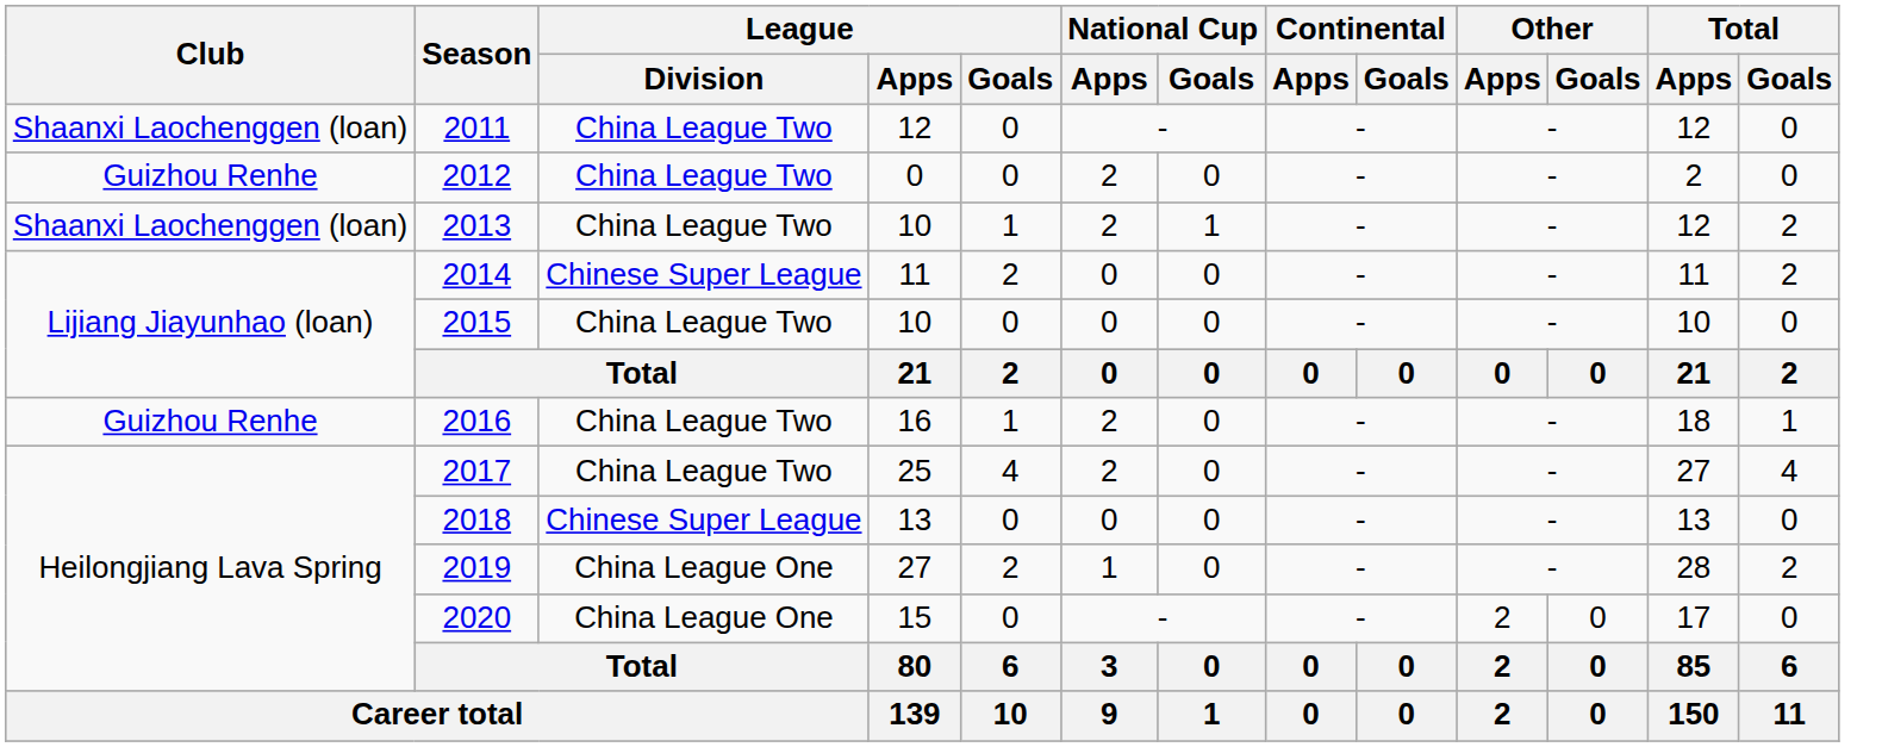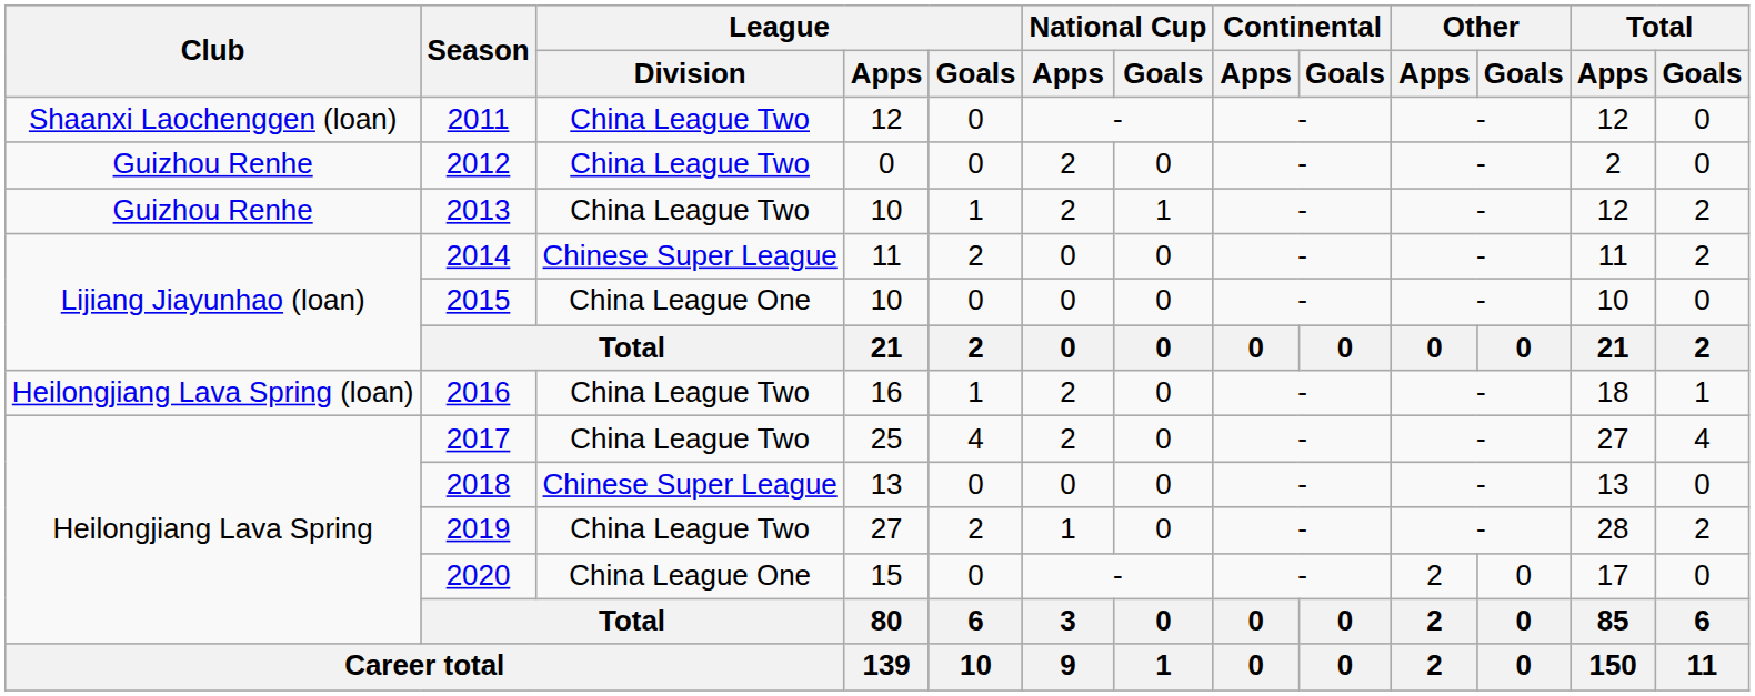2013 | Club: Shaanxi Laochenggen (loan) -> Guizhou Renhe
2015 | League / Division: China League Two -> China League One
2016 | Club: Guizhou Renhe -> Heilongjiang Lava Spring (loan)
2019 | League / Division: China League One -> China League Two
